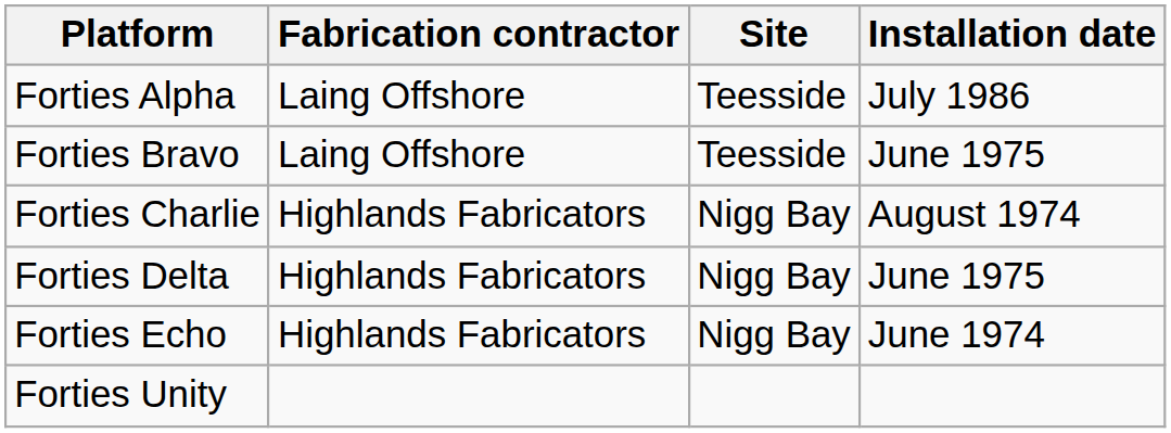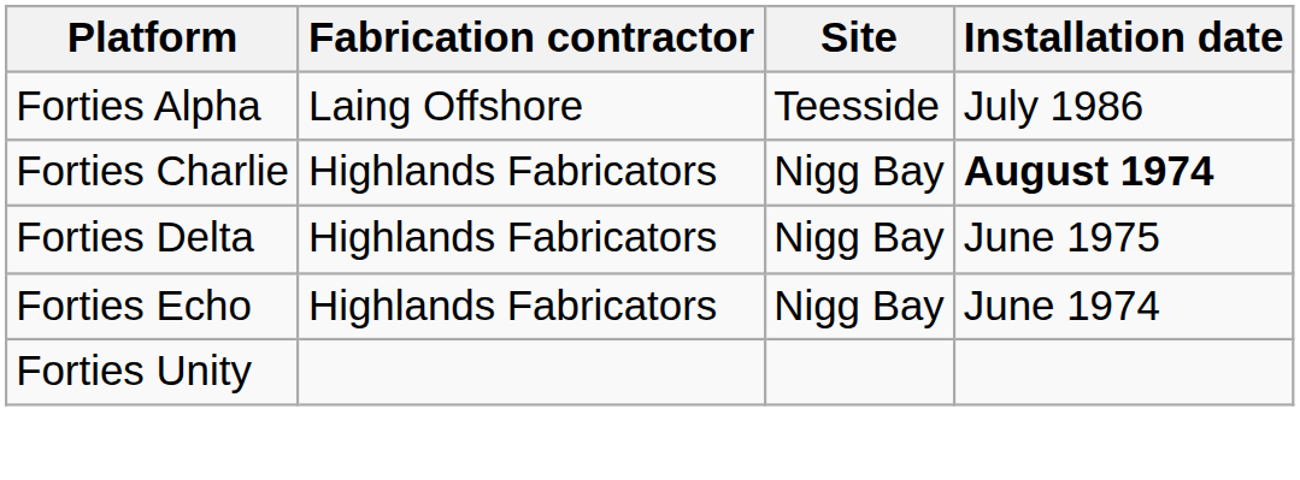- row: Forties Bravo | Laing Offshore | Teesside | June 1975
Forties Charlie | Installation date: normal -> bold
